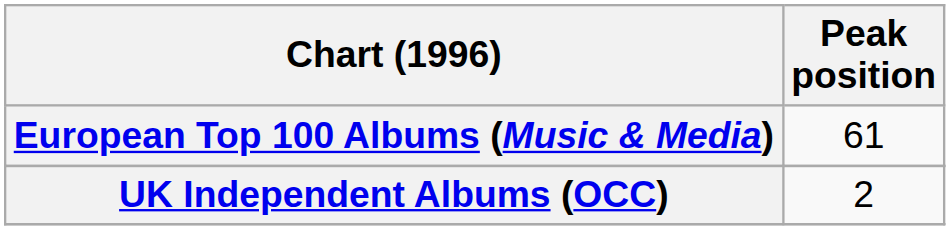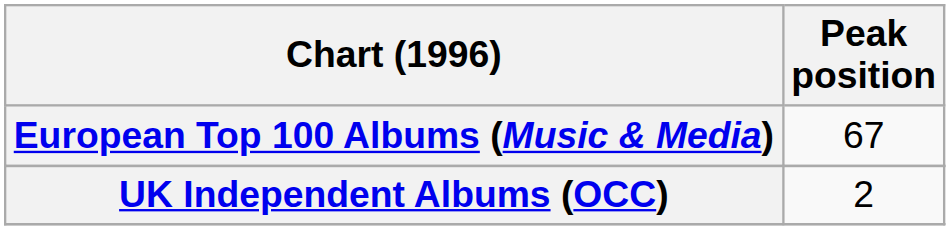European Top 100 Albums (Music & Media) | Peak position: 61 -> 67
